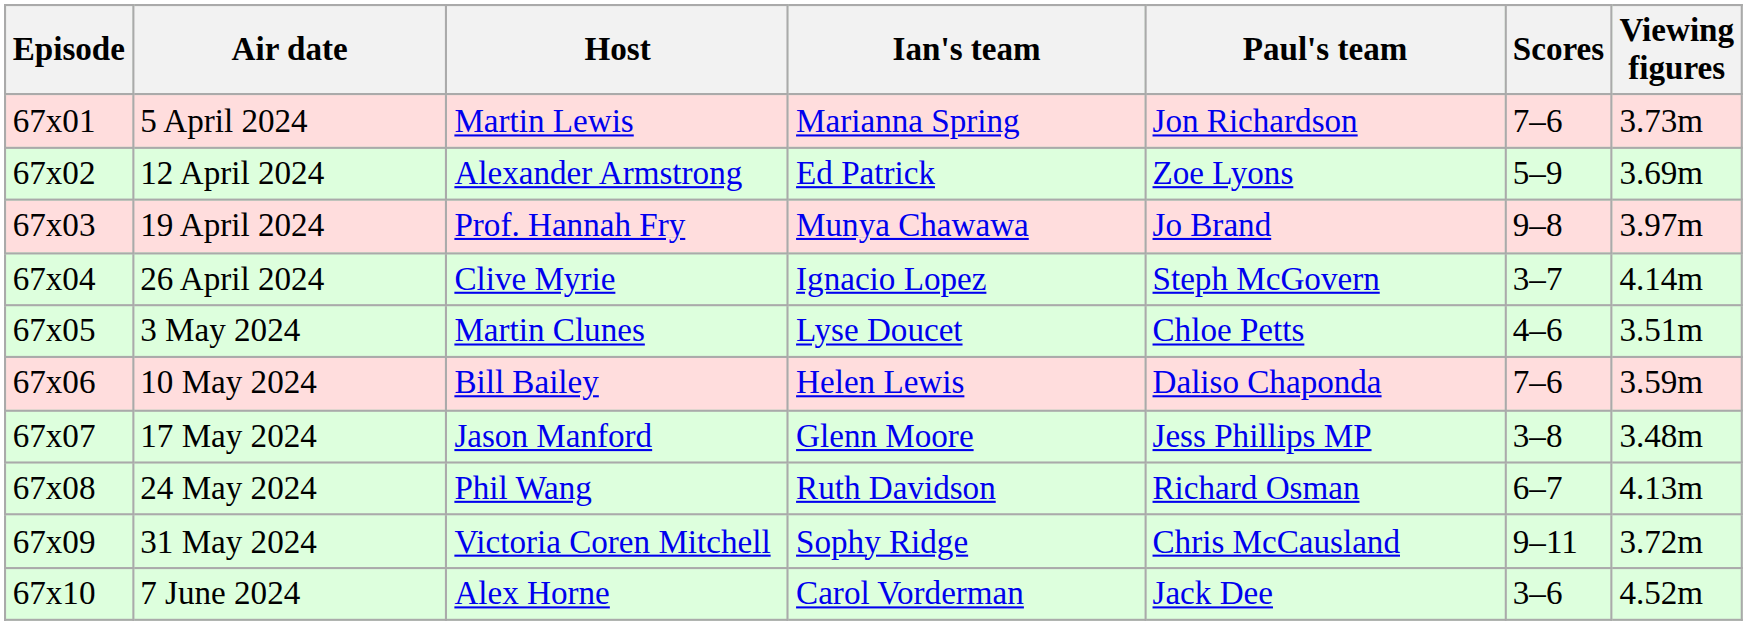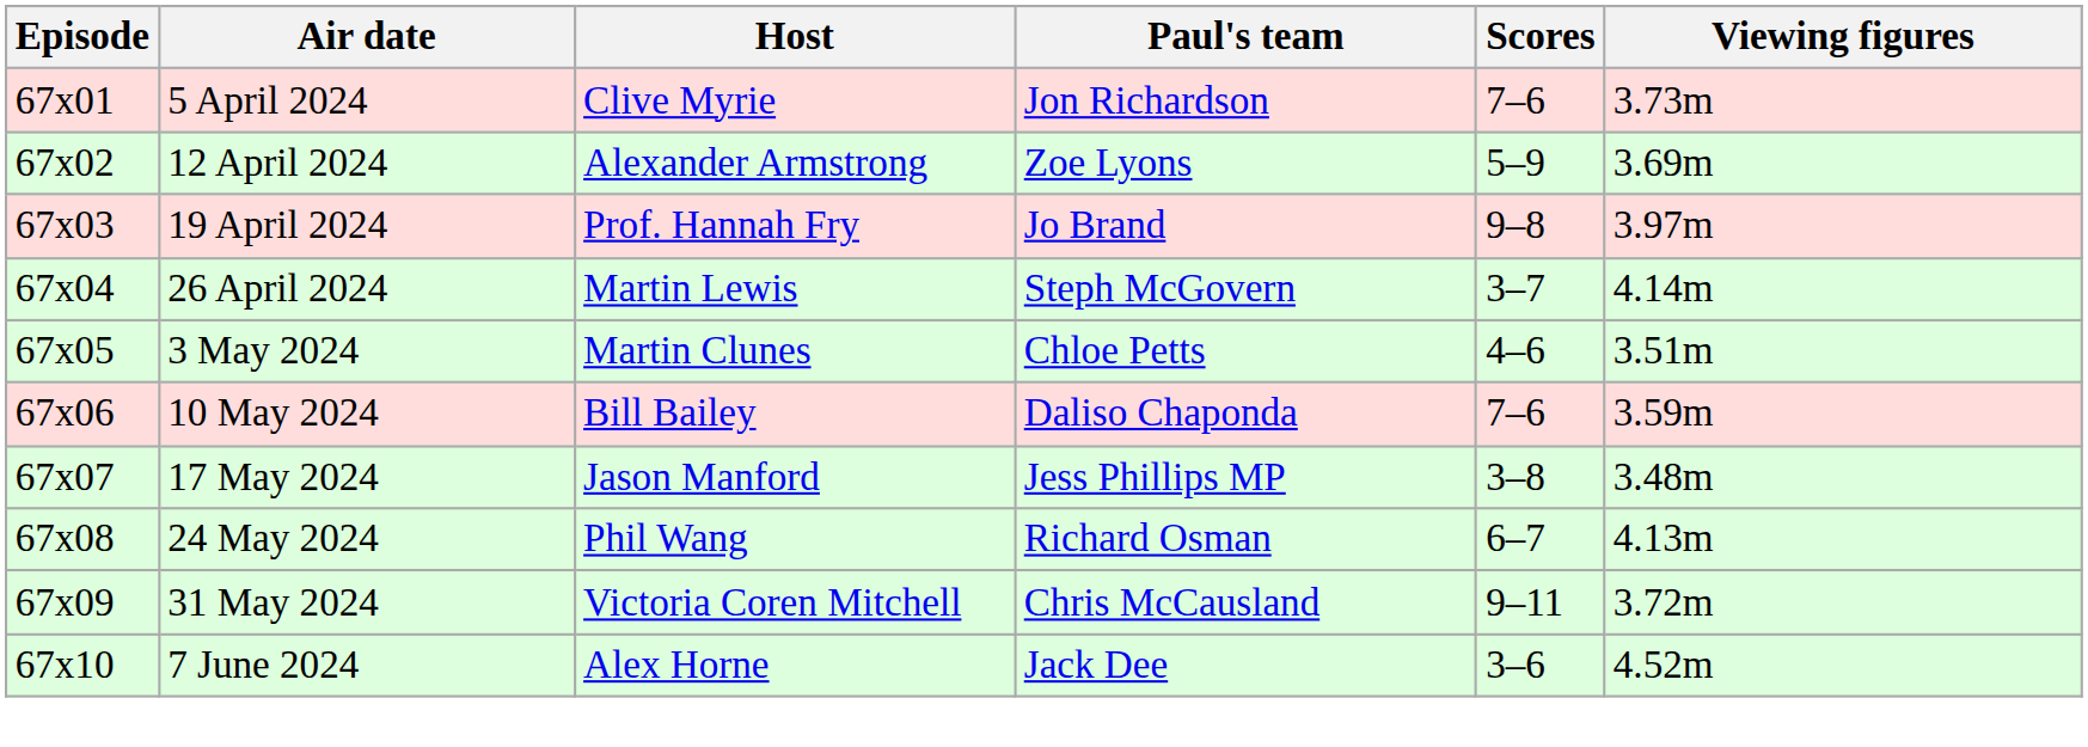- column: Ian's team | Marianna Spring | Ed Patrick | Munya Chawawa | Ignacio Lopez | Lyse Doucet | Helen Lewis | Glenn Moore | Ruth Davidson | Sophy Ridge | Carol Vorderman
5 April 2024 | Host: Martin Lewis -> Clive Myrie
26 April 2024 | Host: Clive Myrie -> Martin Lewis
